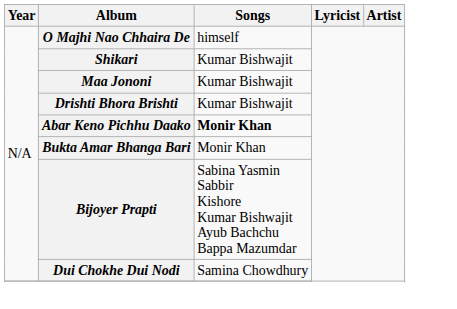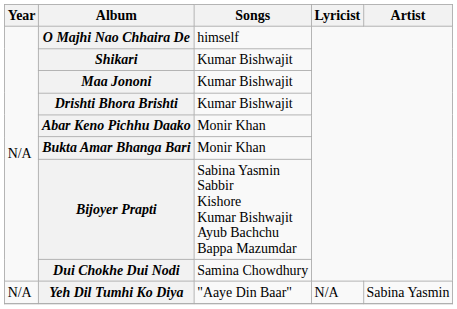Abar Keno Pichhu Daako | Songs: bold -> normal
+ row: N/A | Yeh Dil Tumhi Ko Diya | "Aaye Din Baar" | N/A | Sabina Yasmin
